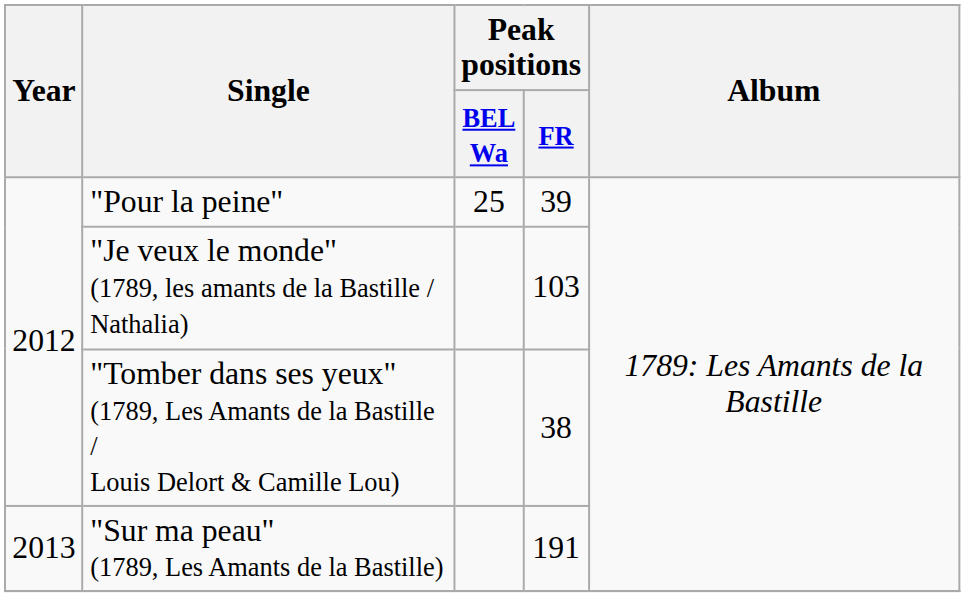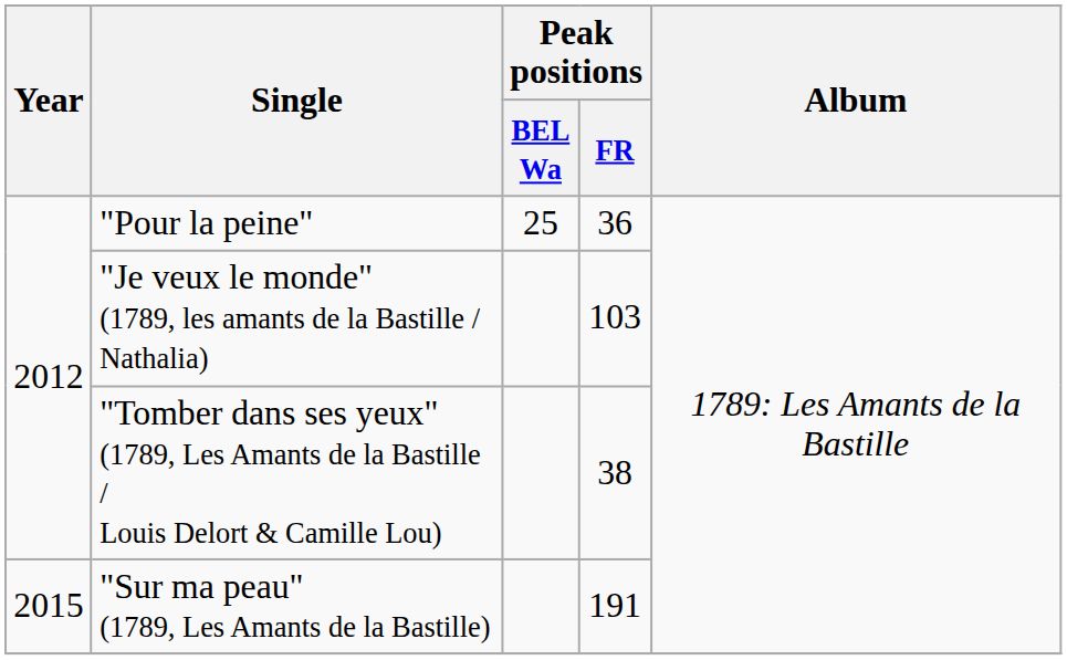"Pour la peine" | Peak positions / FR: 39 -> 36
"Sur ma peau" (1789, Les Amants de la Bastille) | Year: 2013 -> 2015
